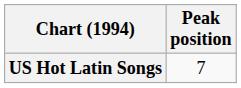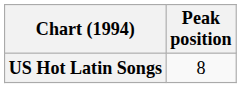US Hot Latin Songs | Peak position: 7 -> 8
